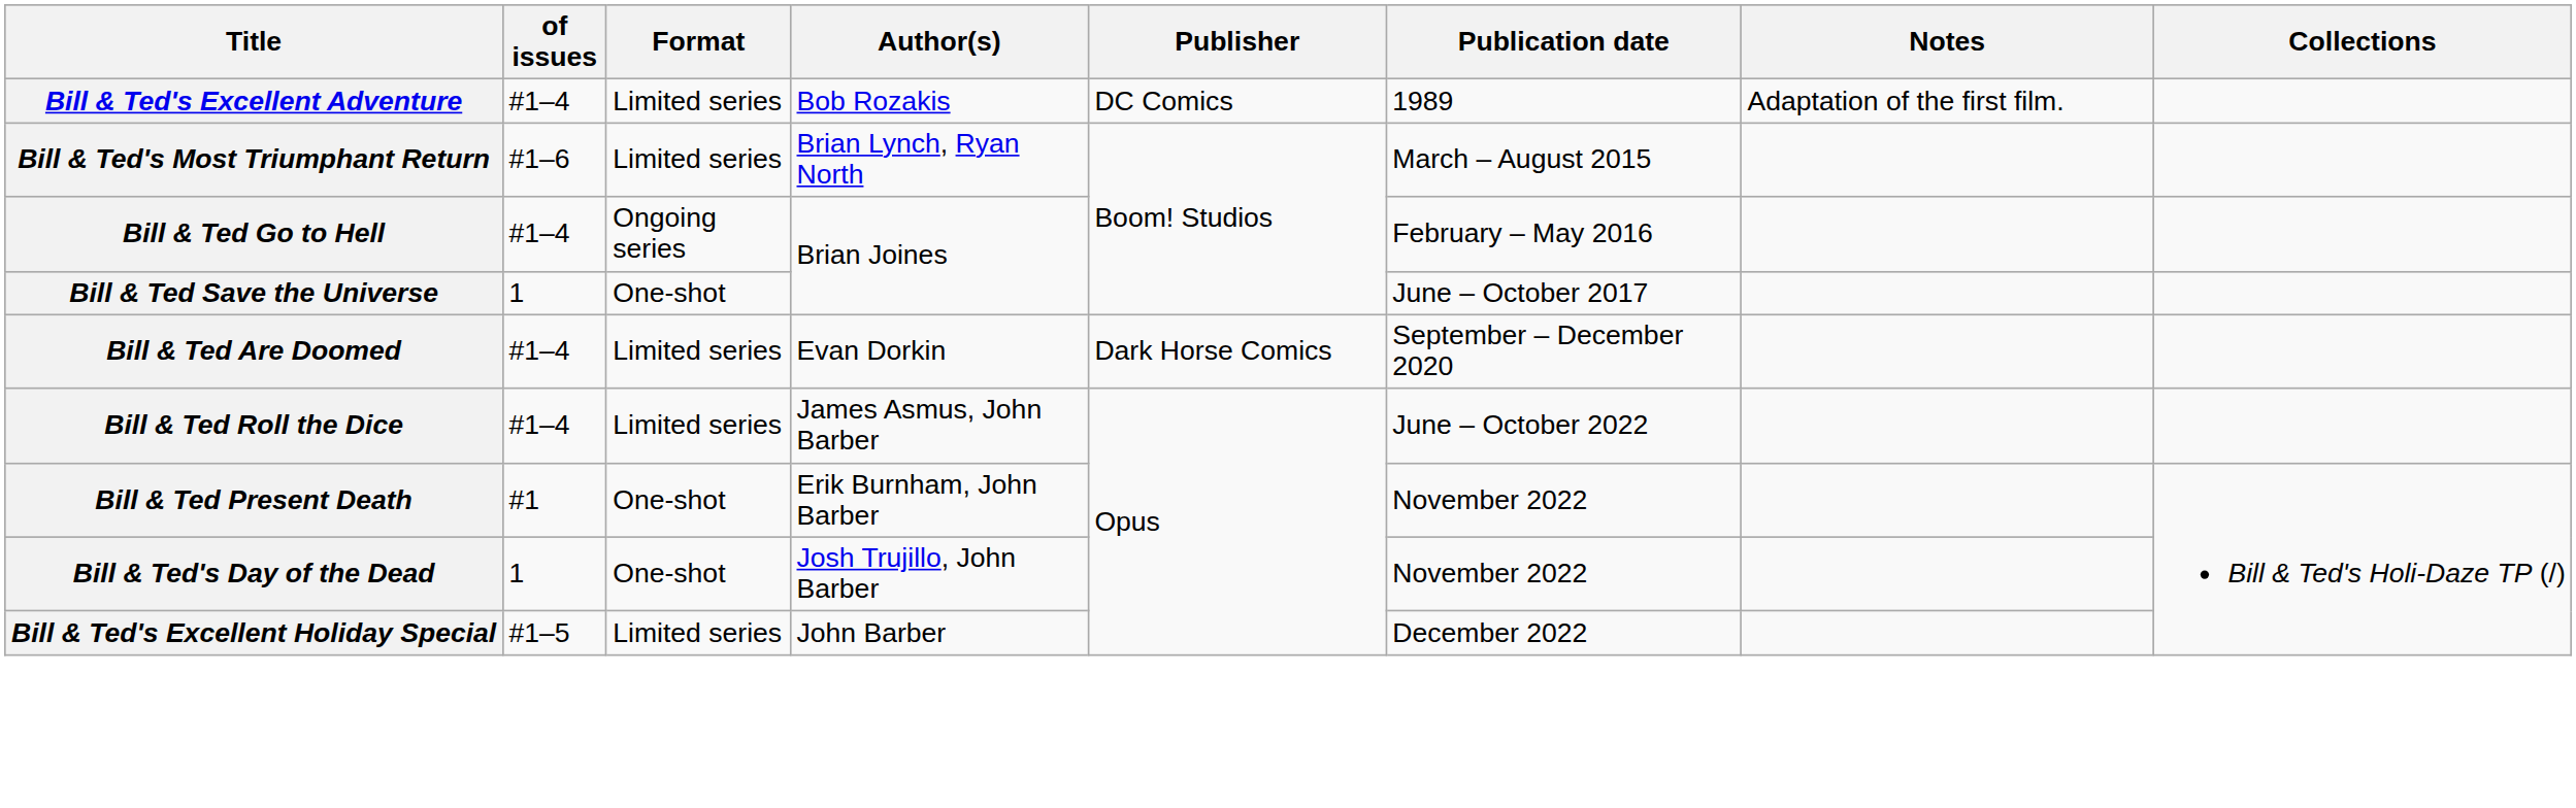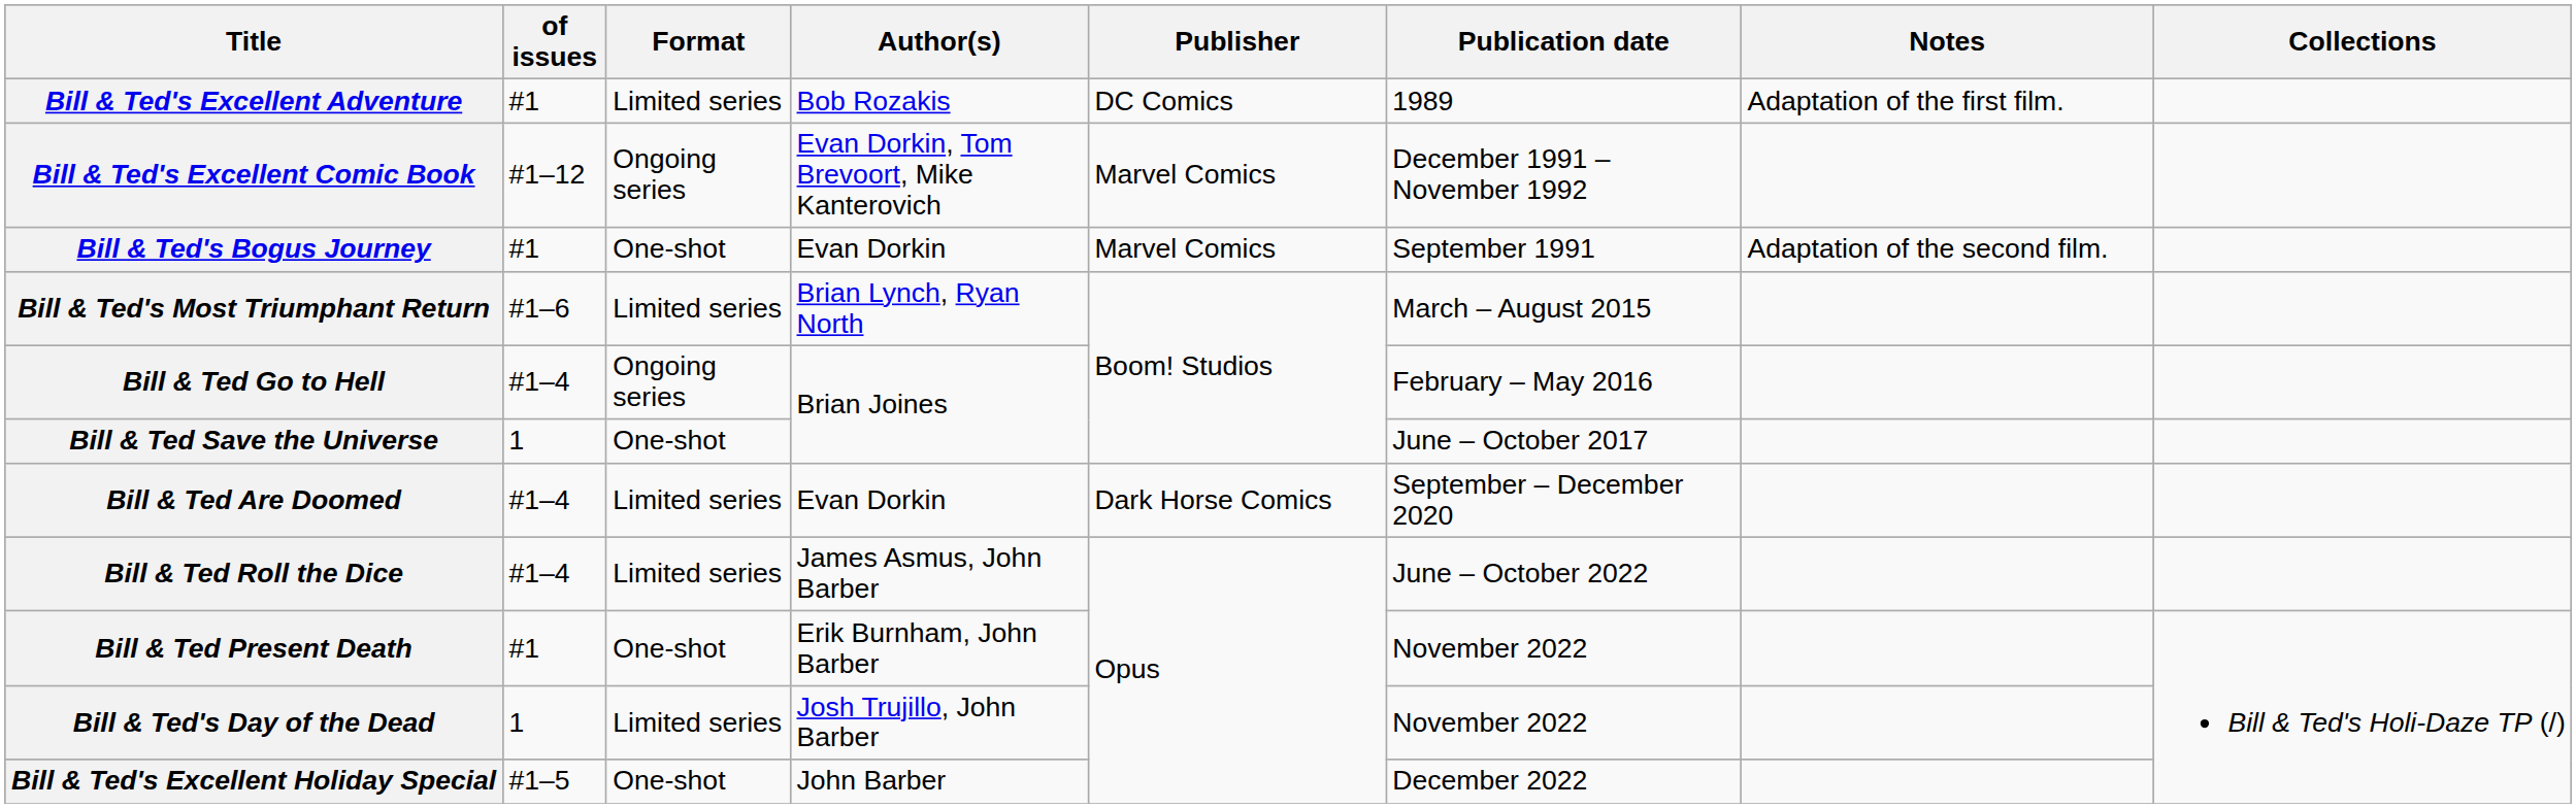Bill & Ted's Excellent Adventure | of issues: #1–4 -> #1
+ row: Bill & Ted's Excellent Comic Book | #1–12 | Ongoing series | Evan Dorkin, Tom Brevoort, Mike Kanterovich | Marvel Comics | December 1991 – November 1992
+ row: Bill & Ted's Bogus Journey | #1 | One-shot | Evan Dorkin | Marvel Comics | September 1991 | Adaptation of the second film.
Bill & Ted's Day of the Dead | Format: One-shot -> Limited series
Bill & Ted's Excellent Holiday Special | Format: Limited series -> One-shot
